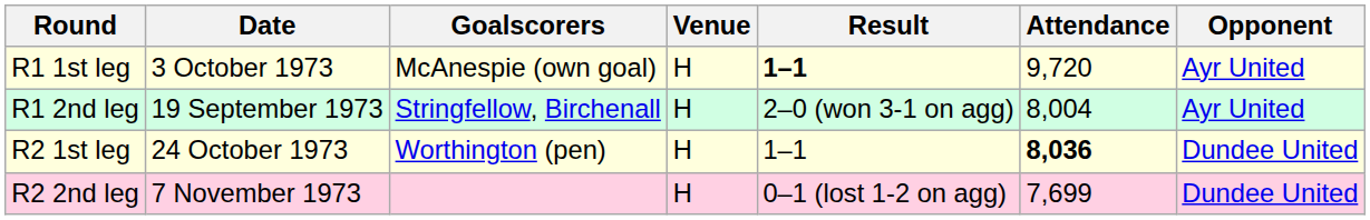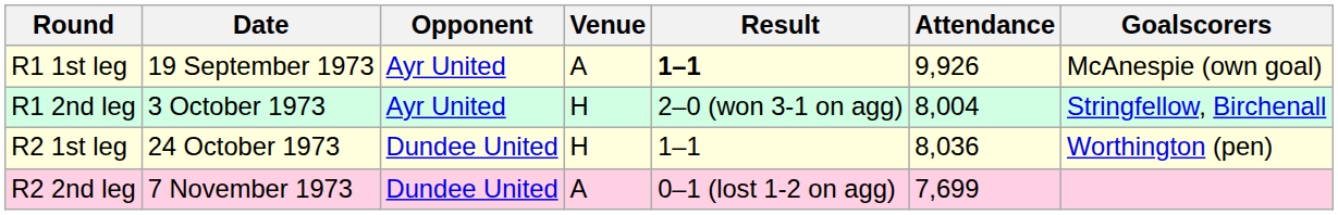columns swapped: Opponent <-> Goalscorers
R1 1st leg | Date: 3 October 1973 -> 19 September 1973
R1 1st leg | Venue: H -> A
R1 1st leg | Attendance: 9,720 -> 9,926
R1 2nd leg | Date: 19 September 1973 -> 3 October 1973
R2 1st leg | Attendance: bold -> normal
R2 2nd leg | Venue: H -> A
